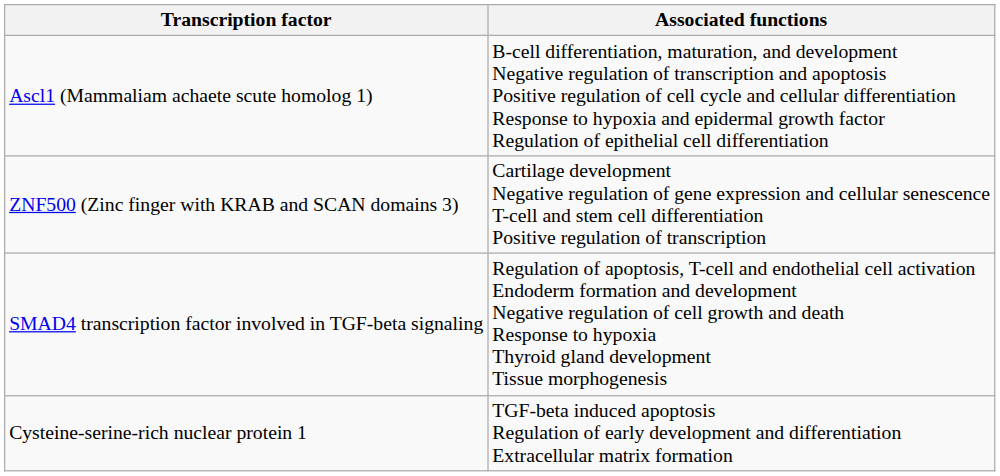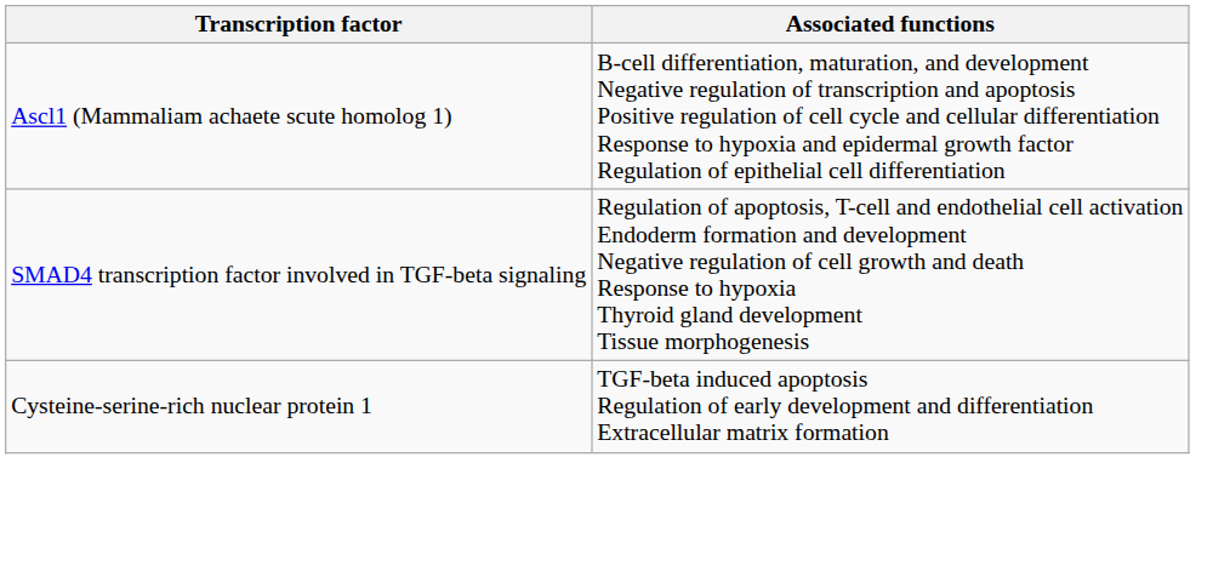- row: ZNF500 (Zinc finger with KRAB and SCAN domains 3) | Cartilage development Negative regulation of gene expression and cellular senescence T-cell and stem cell differentiation Positive regulation of transcription
